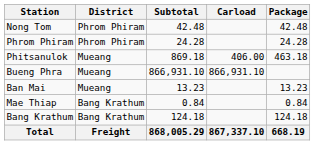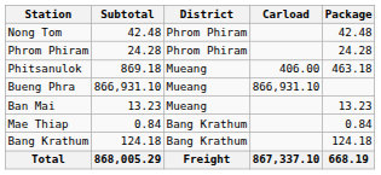columns swapped: District <-> Subtotal
